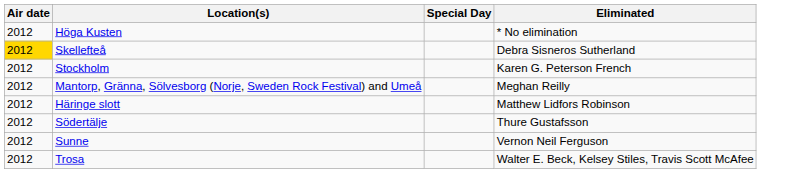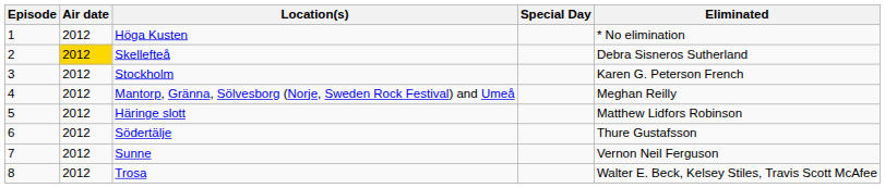+ column: Episode | 1 | 2 | 3 | 4 | 5 | 6 | 7 | 8
